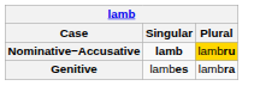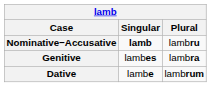Nominative−Accusative | Plural: gold background -> no background
+ row: Dative | lambe | lambrum
